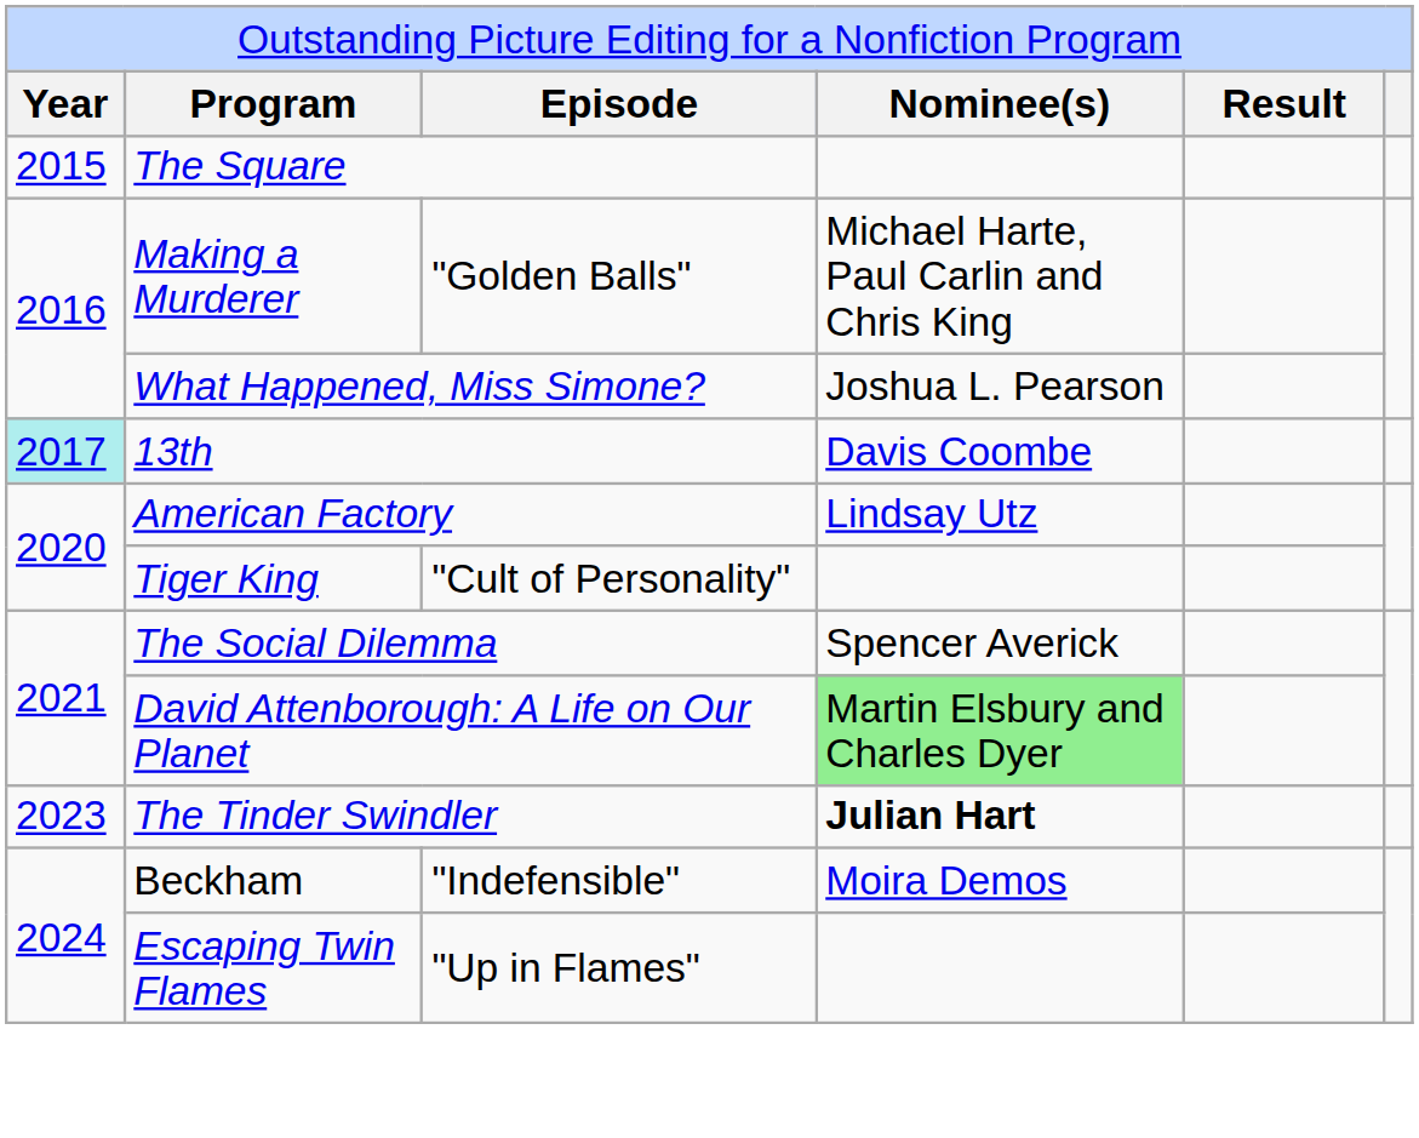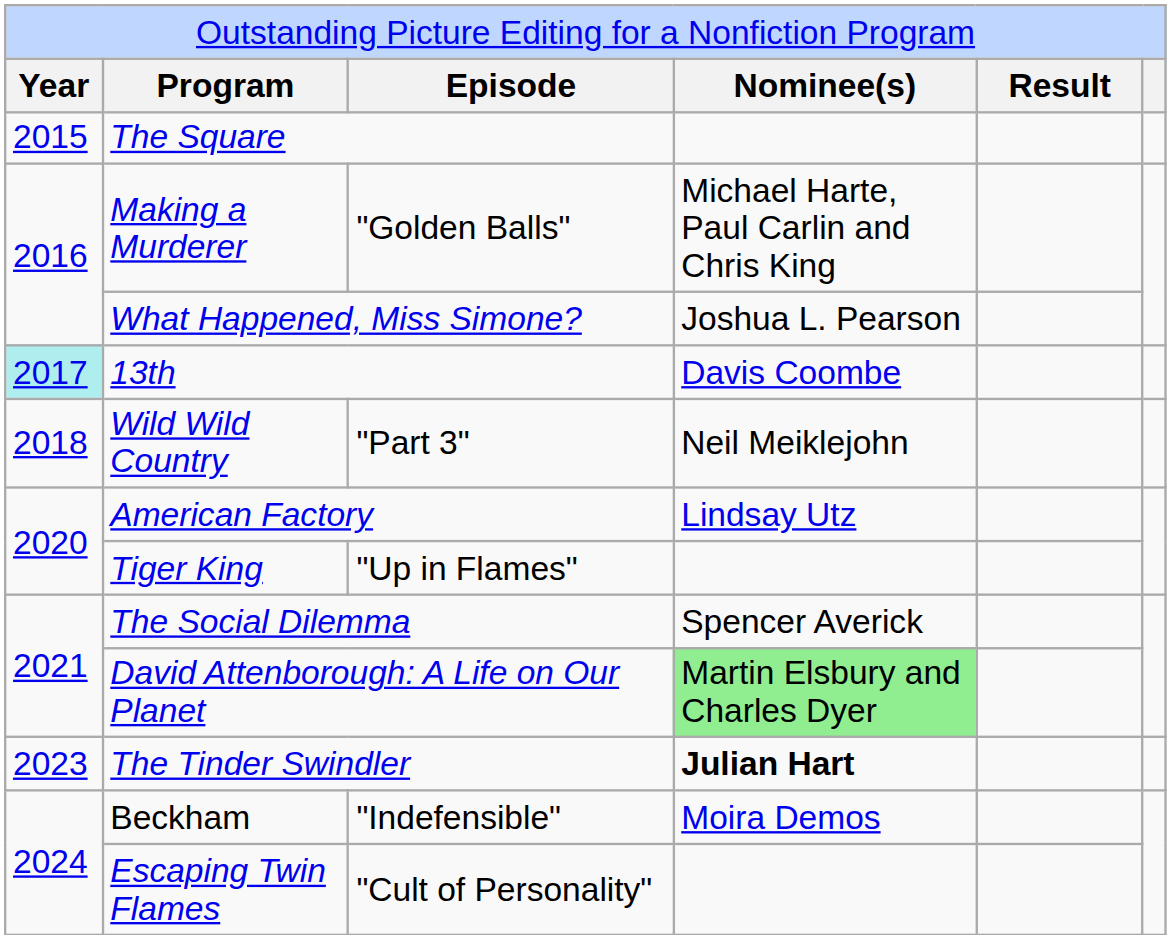+ row: 2018 | Wild Wild Country | "Part 3" | Neil Meiklejohn
Tiger King | column 3: "Cult of Personality" -> "Up in Flames"
Escaping Twin Flames | column 3: "Up in Flames" -> "Cult of Personality"
